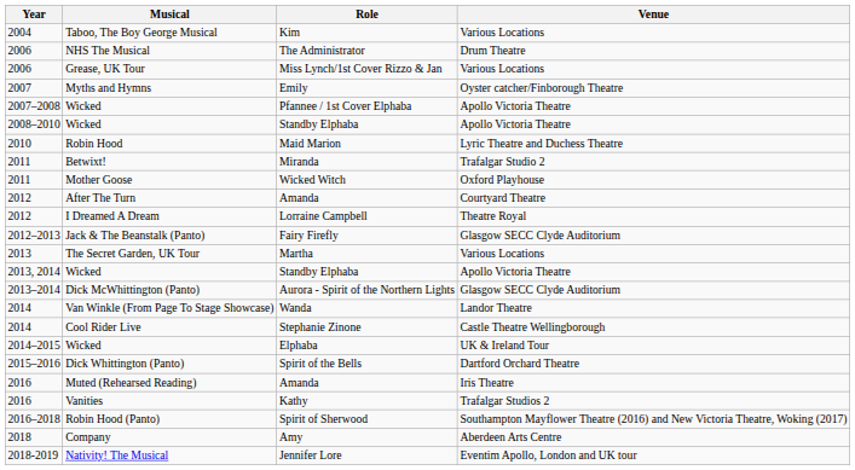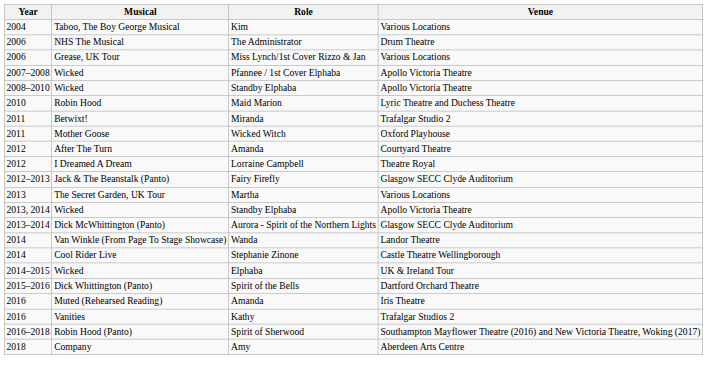- row: 2007 | Myths and Hymns | Emily | Oyster catcher/Finborough Theatre
- row: 2018-2019 | Nativity! The Musical | Jennifer Lore | Eventim Apollo, London and UK tour
